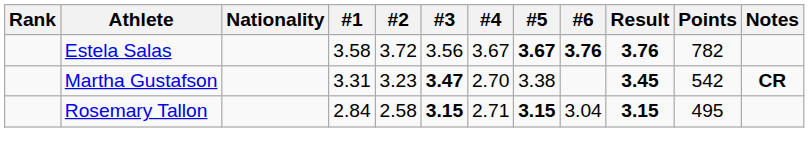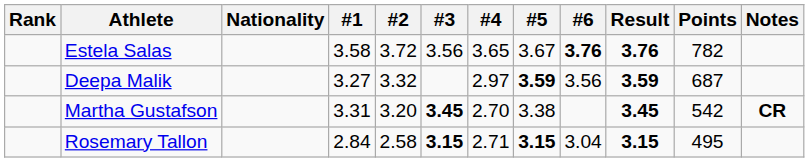Estela Salas | #4: 3.67 -> 3.65
Estela Salas | #5: bold -> normal
+ row: Deepa Malik | 3.27 | 3.32 | 2.97 | 3.59 | 3.56 | 3.59 | 687
Martha Gustafson | #2: 3.23 -> 3.20
Martha Gustafson | #3: 3.47 -> 3.45
